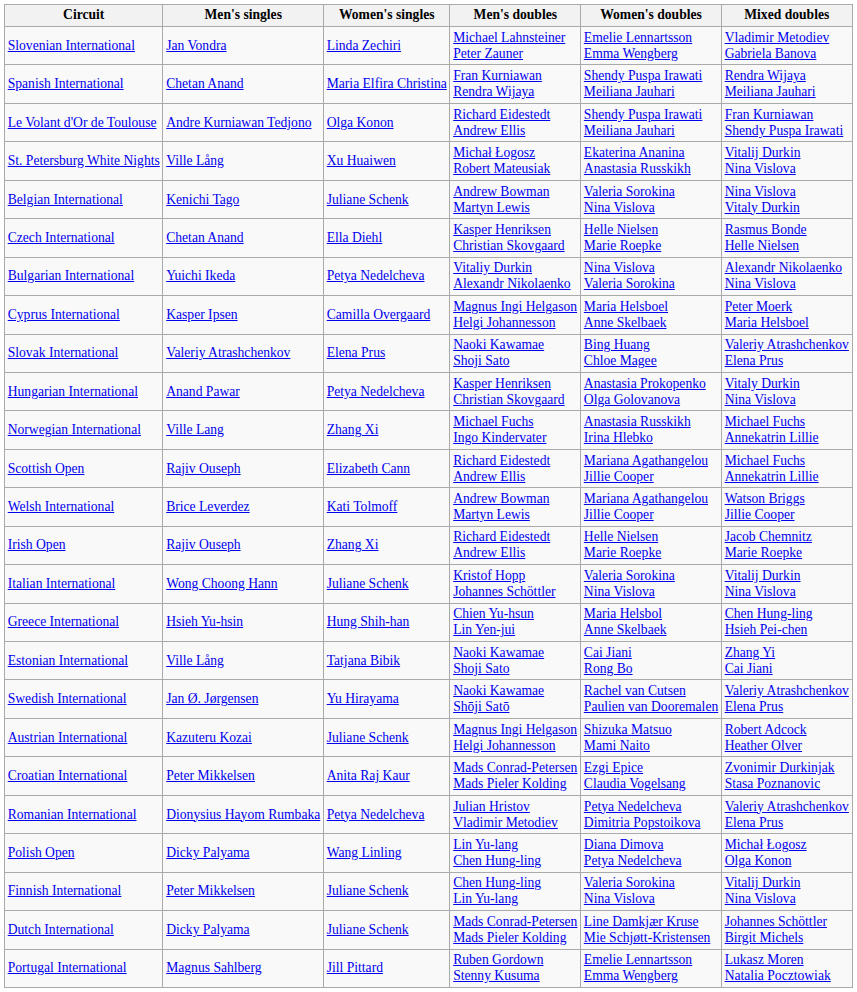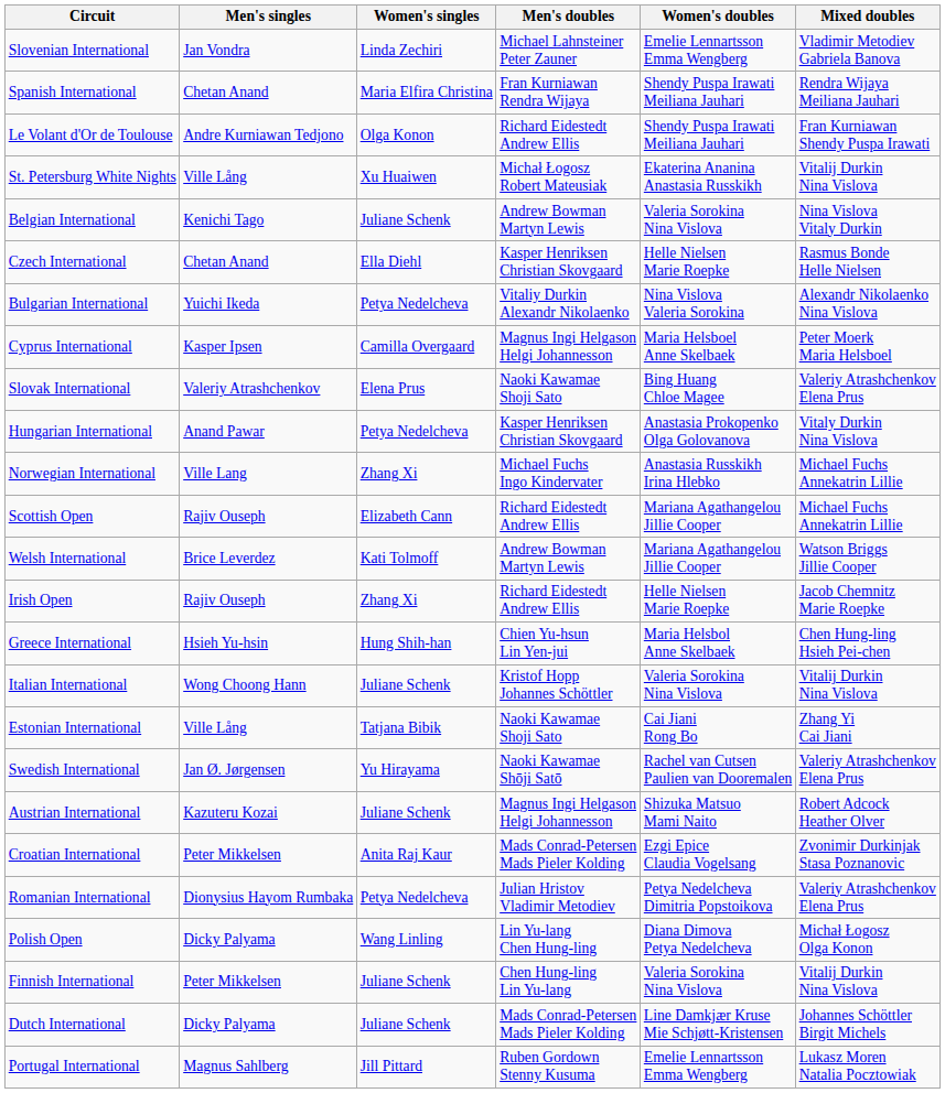rows swapped: Italian International <-> Greece International
